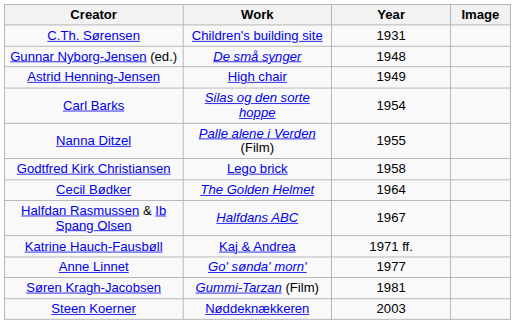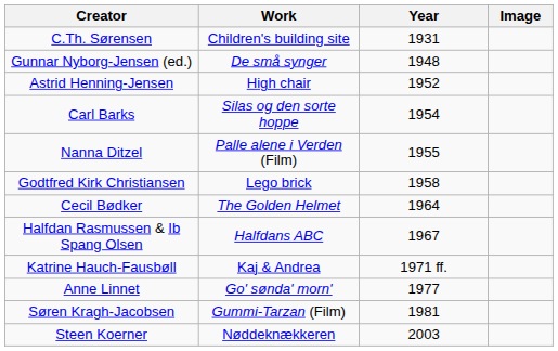Astrid Henning-Jensen | Year: 1949 -> 1952
